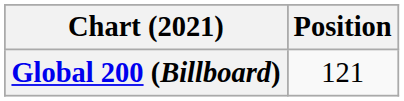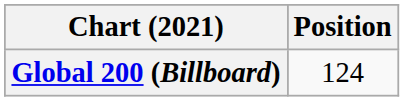Global 200 (Billboard) | Position: 121 -> 124
